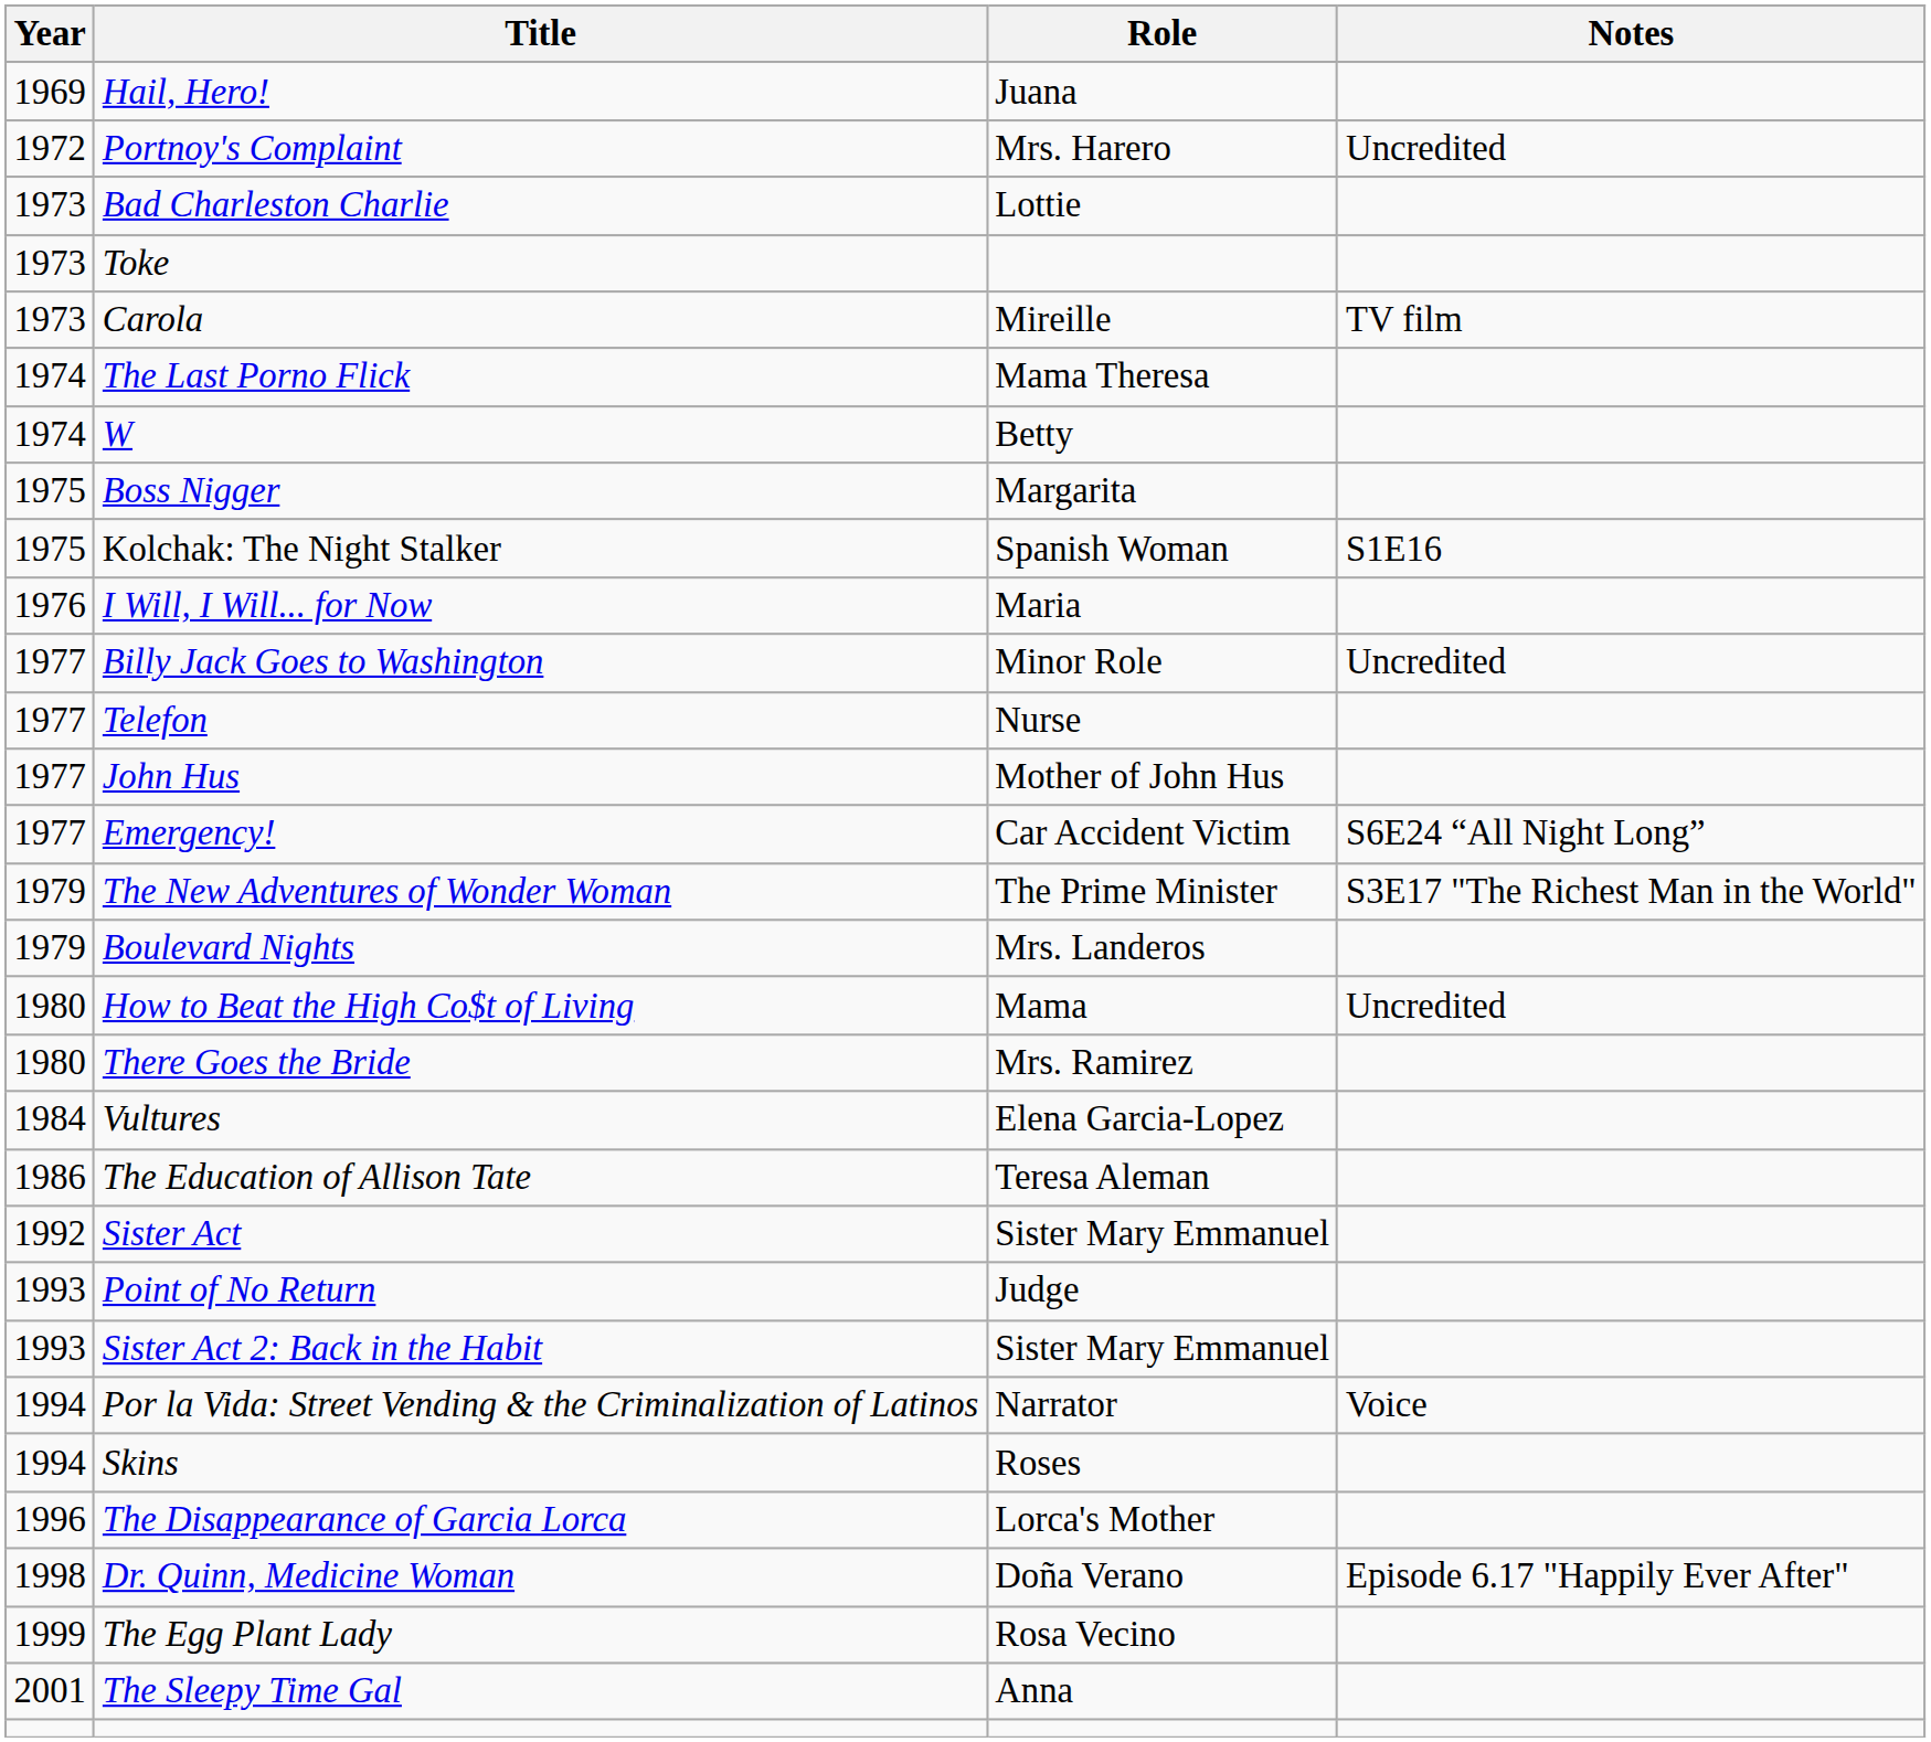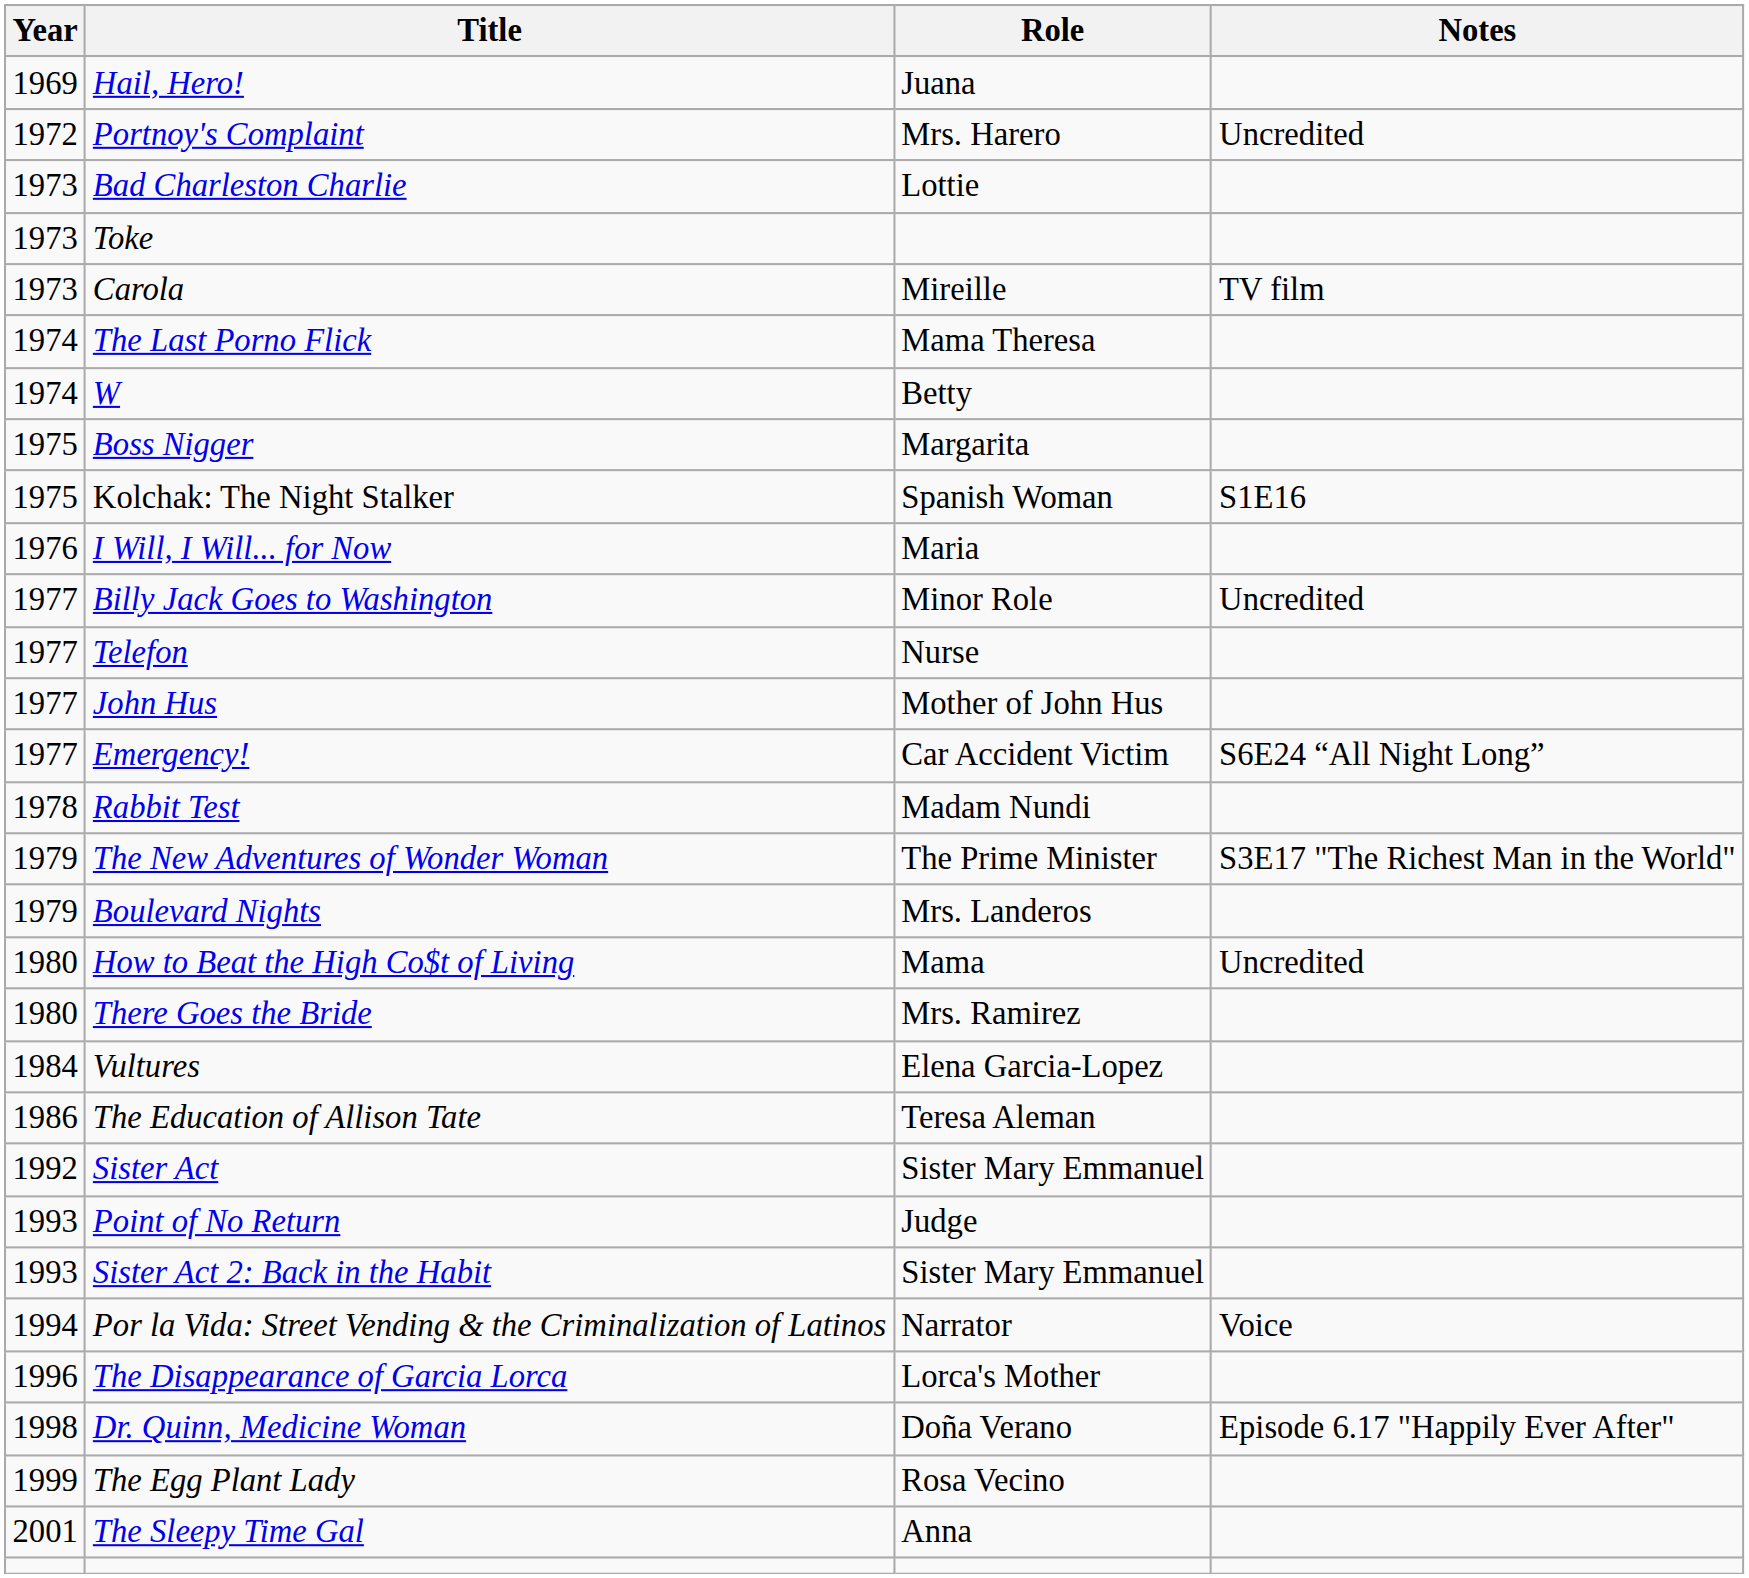+ row: 1978 | Rabbit Test | Madam Nundi
- row: 1994 | Skins | Roses
